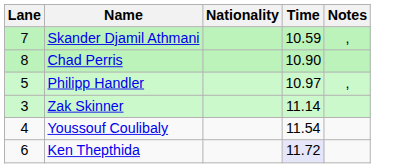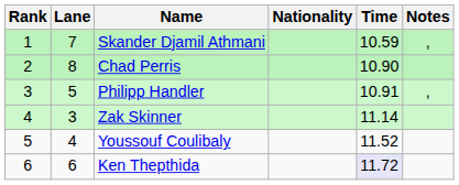+ column: Rank | 1 | 2 | 3 | 4 | 5 | 6
Philipp Handler | Time: 10.97 -> 10.91
Youssouf Coulibaly | Time: 11.54 -> 11.52
